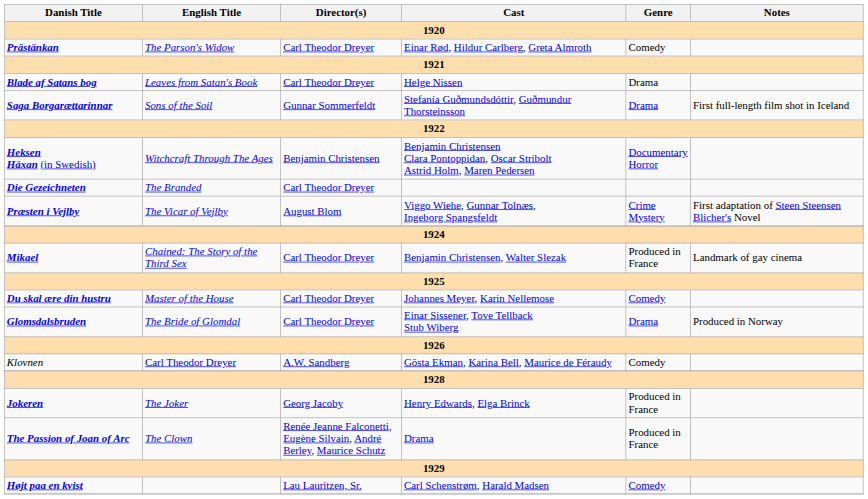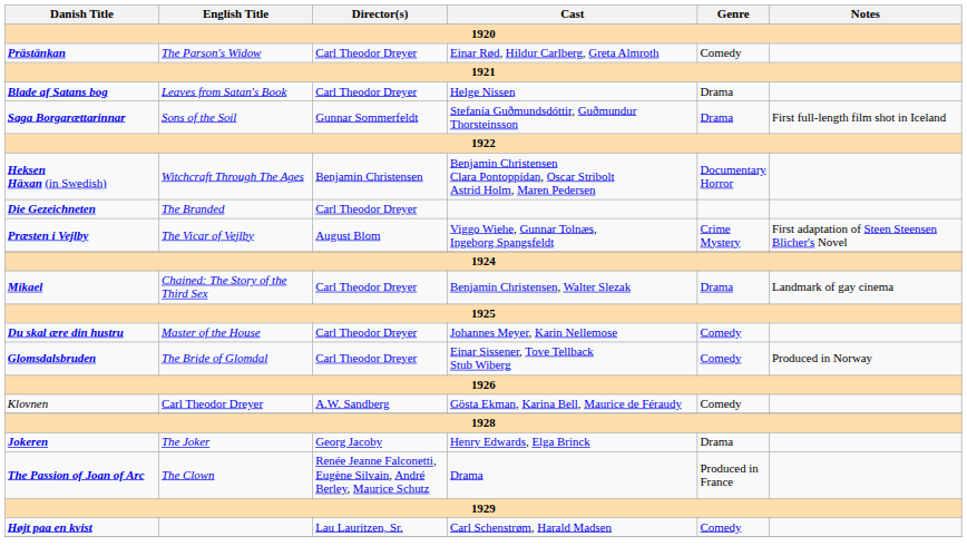Mikael | Genre: Produced in France -> Drama
Glomsdalsbruden | Genre: Drama -> Comedy
Jokeren | Genre: Produced in France -> Drama
